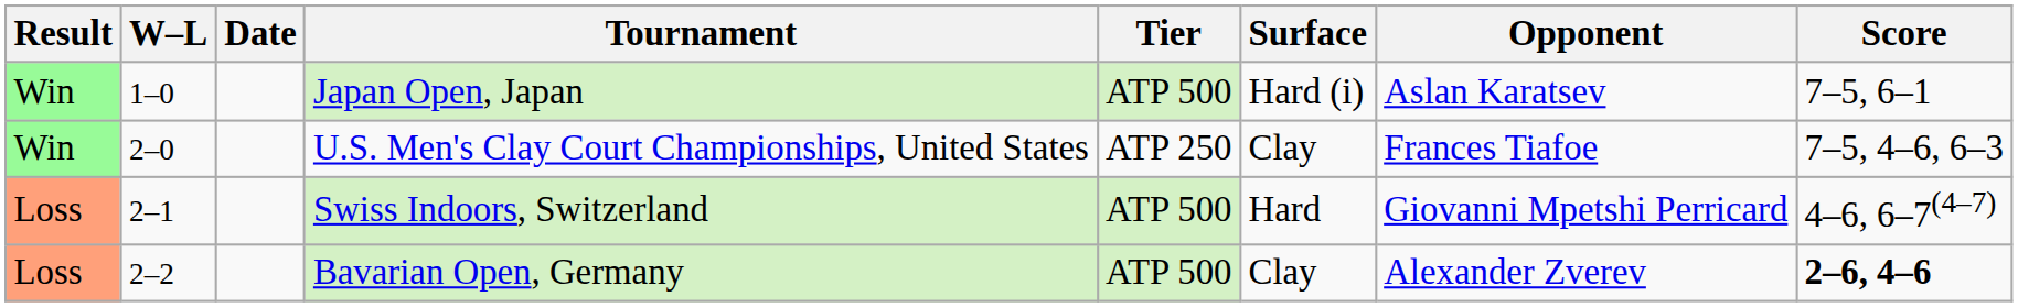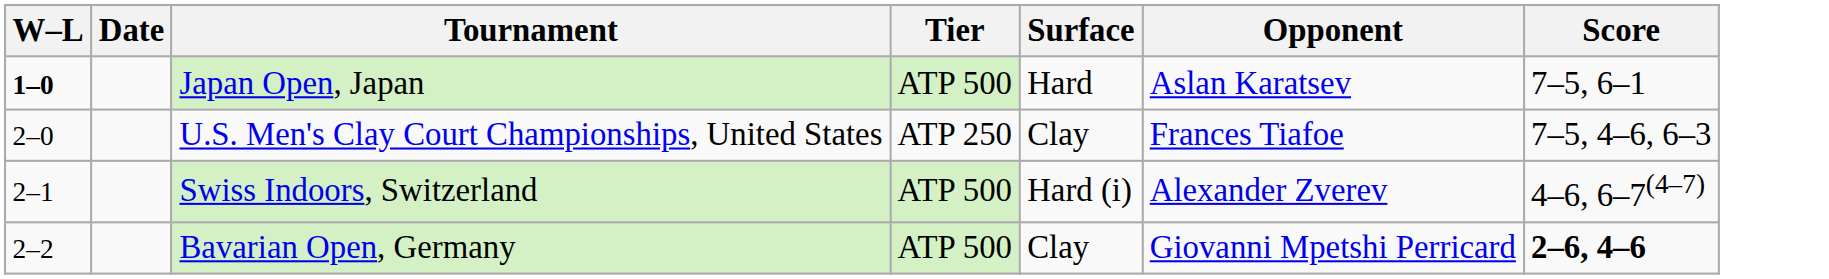- column: Result | Win | Win | Loss | Loss
Japan Open, Japan | W–L: normal -> bold
Japan Open, Japan | Surface: Hard (i) -> Hard
Swiss Indoors, Switzerland | Surface: Hard -> Hard (i)
Swiss Indoors, Switzerland | Opponent: Giovanni Mpetshi Perricard -> Alexander Zverev
Bavarian Open, Germany | Opponent: Alexander Zverev -> Giovanni Mpetshi Perricard
